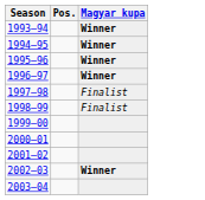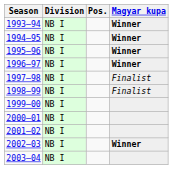+ column: Division | NB I | NB I | NB I | NB I | NB I | NB I | NB I | NB I | NB I | NB I | NB I
